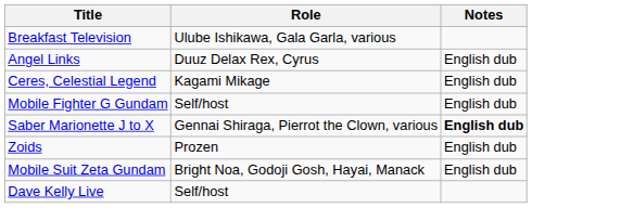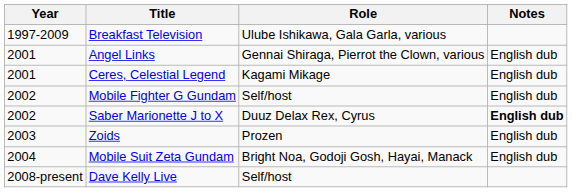+ column: Year | 1997-2009 | 2001 | 2001 | 2002 | 2002 | 2003 | 2004 | 2008-present
Angel Links | Role: Duuz Delax Rex, Cyrus -> Gennai Shiraga, Pierrot the Clown, various
Saber Marionette J to X | Role: Gennai Shiraga, Pierrot the Clown, various -> Duuz Delax Rex, Cyrus
